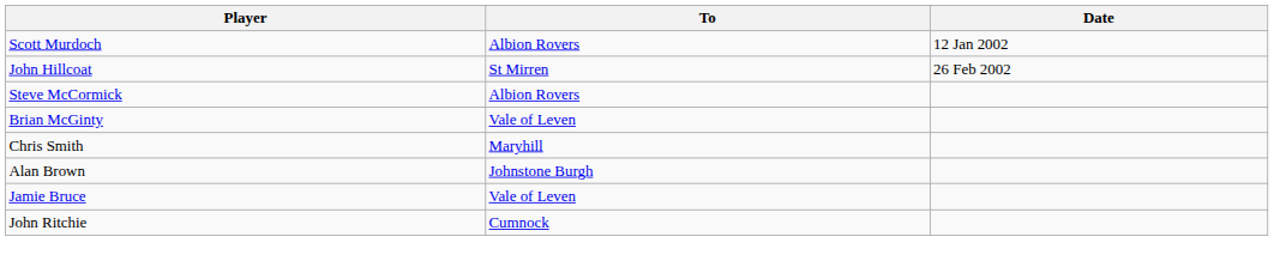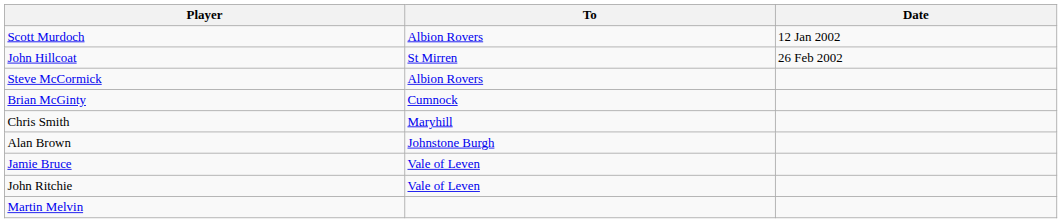Brian McGinty | To: Vale of Leven -> Cumnock
John Ritchie | To: Cumnock -> Vale of Leven
+ row: Martin Melvin
